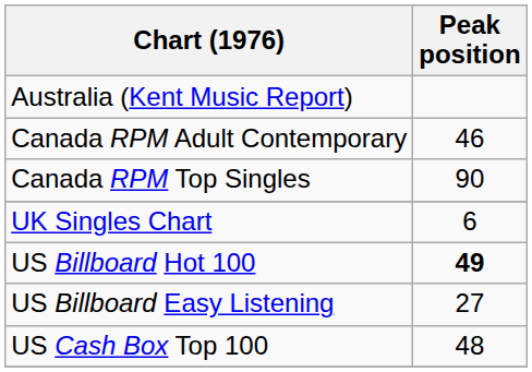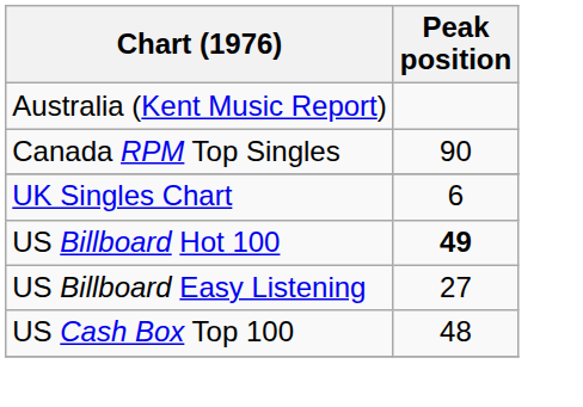- row: Canada RPM Adult Contemporary | 46
